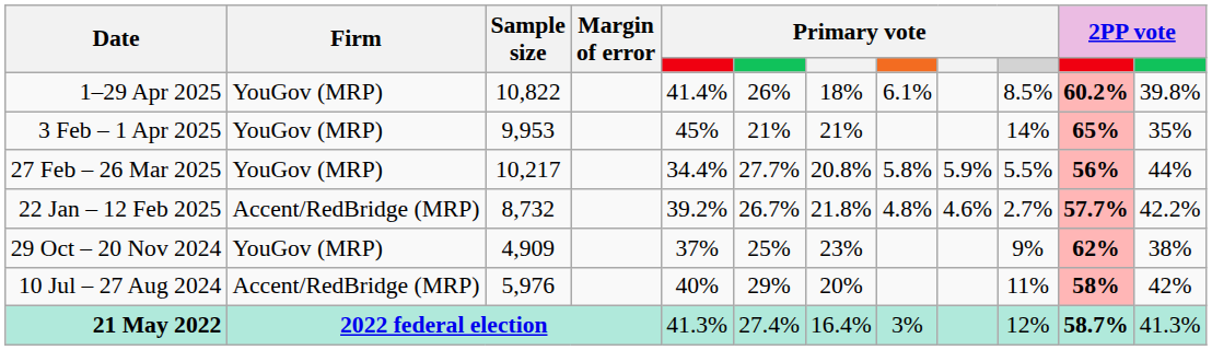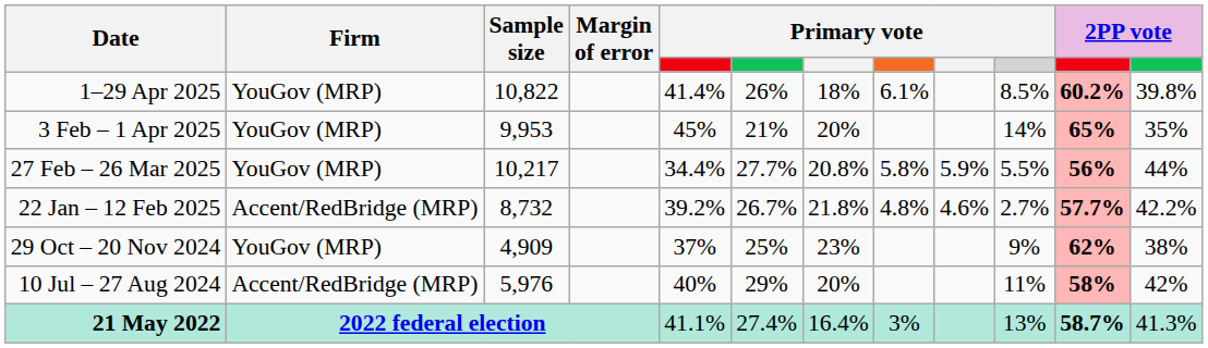3 Feb – 1 Apr 2025 | column 7: 21% -> 20%
21 May 2022 | column 5: 41.3% -> 41.1%
21 May 2022 | column 10: 12% -> 13%
